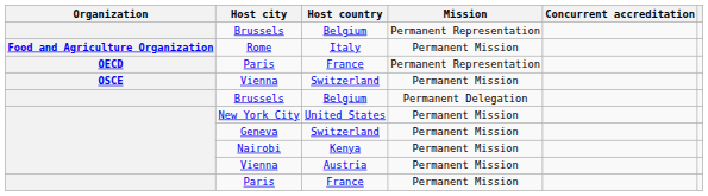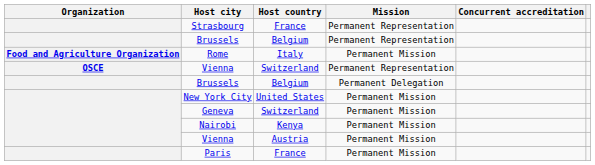+ row: Strasbourg | France | Permanent Representation
- row: OECD | Paris | France | Permanent Representation
OSCE / Vienna | Mission: Permanent Mission -> Permanent Representation
